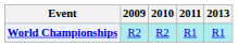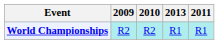columns swapped: 2011 <-> 2013
